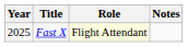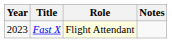Fast X | Year: 2025 -> 2023
